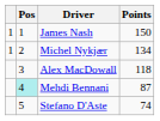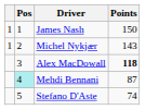Michel Nykjær | Points: 134 -> 143
Alex MacDowall | Points: normal -> bold
